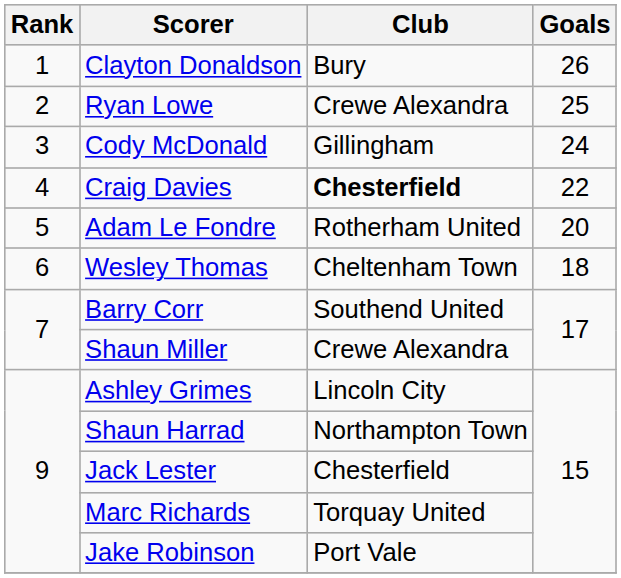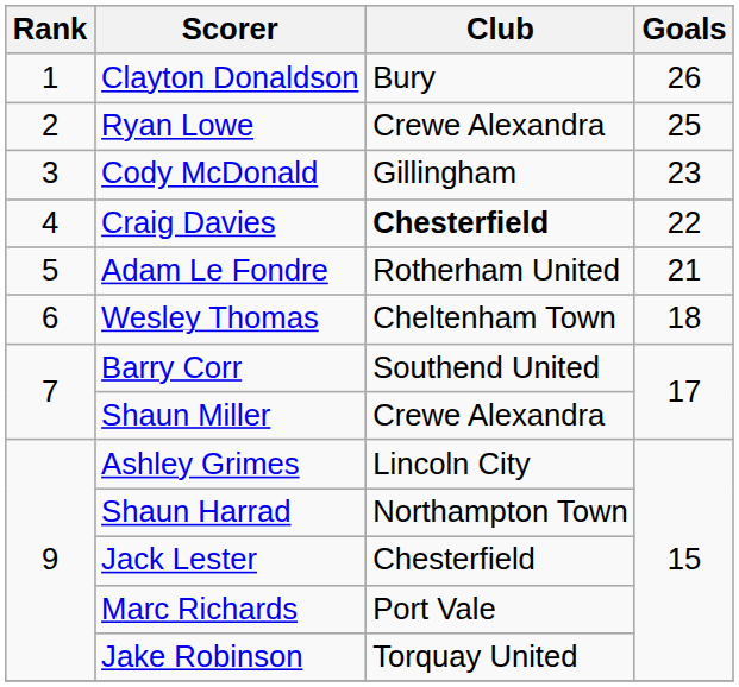Cody McDonald | Goals: 24 -> 23
Adam Le Fondre | Goals: 20 -> 21
Marc Richards | Club: Torquay United -> Port Vale
Jake Robinson | Club: Port Vale -> Torquay United
